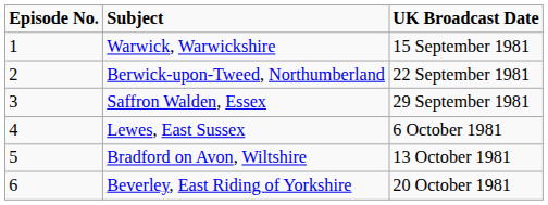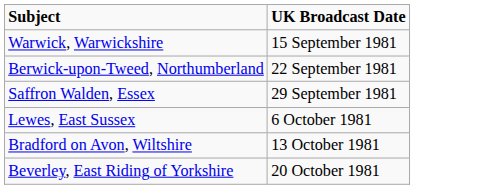- column: Episode No. | 1 | 2 | 3 | 4 | 5 | 6
